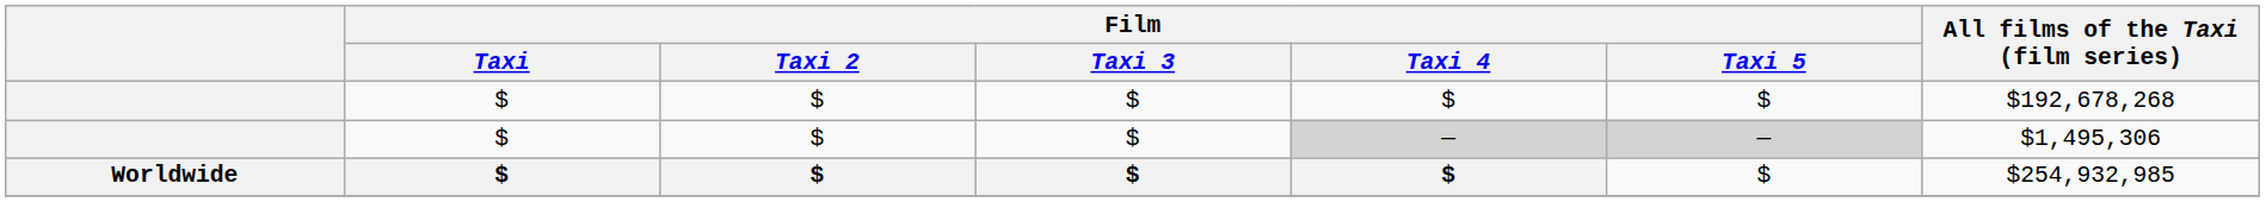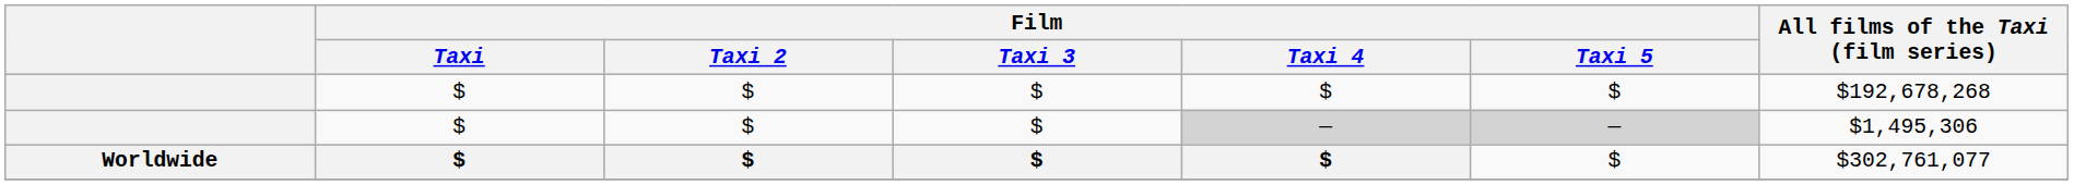Worldwide | All films of the Taxi (film series): $254,932,985 -> $302,761,077
